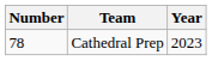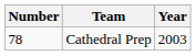Cathedral Prep | Year: 2023 -> 2003
